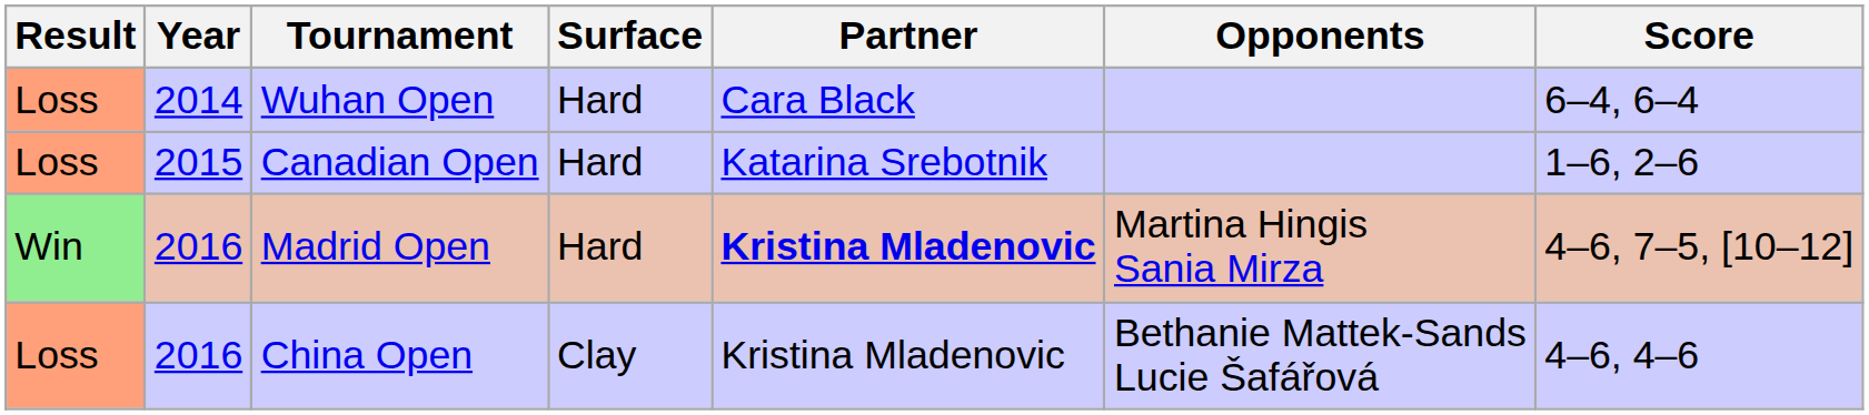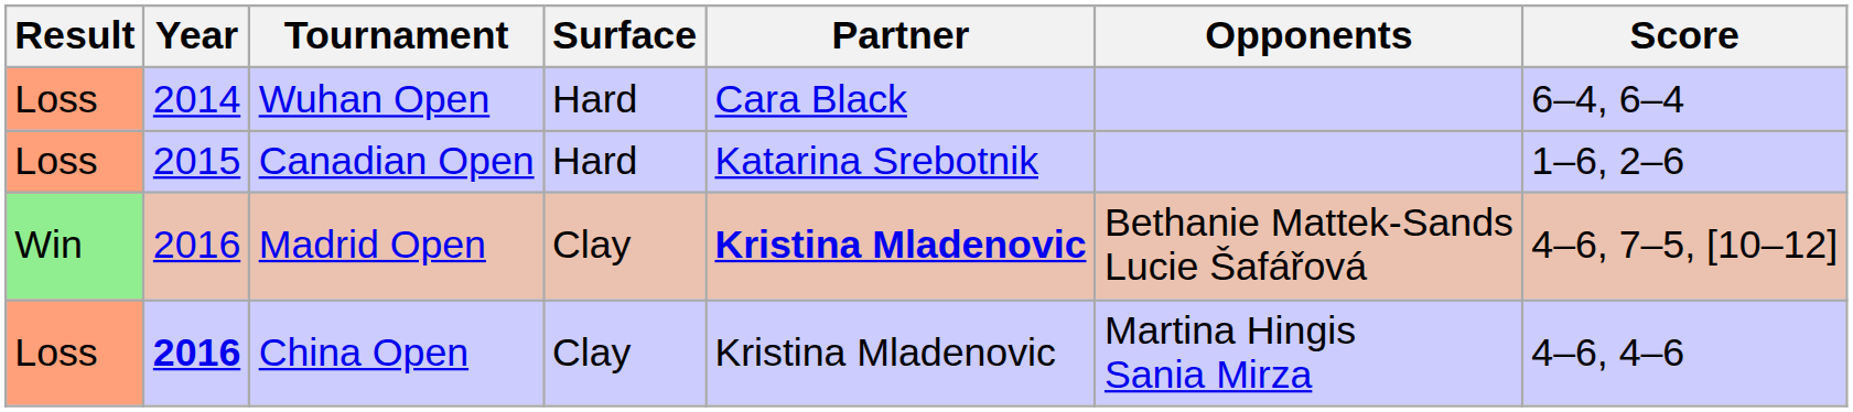Madrid Open | Surface: Hard -> Clay
Madrid Open | Opponents: Martina Hingis Sania Mirza -> Bethanie Mattek-Sands Lucie Šafářová
China Open | Year: normal -> bold
China Open | Opponents: Bethanie Mattek-Sands Lucie Šafářová -> Martina Hingis Sania Mirza
